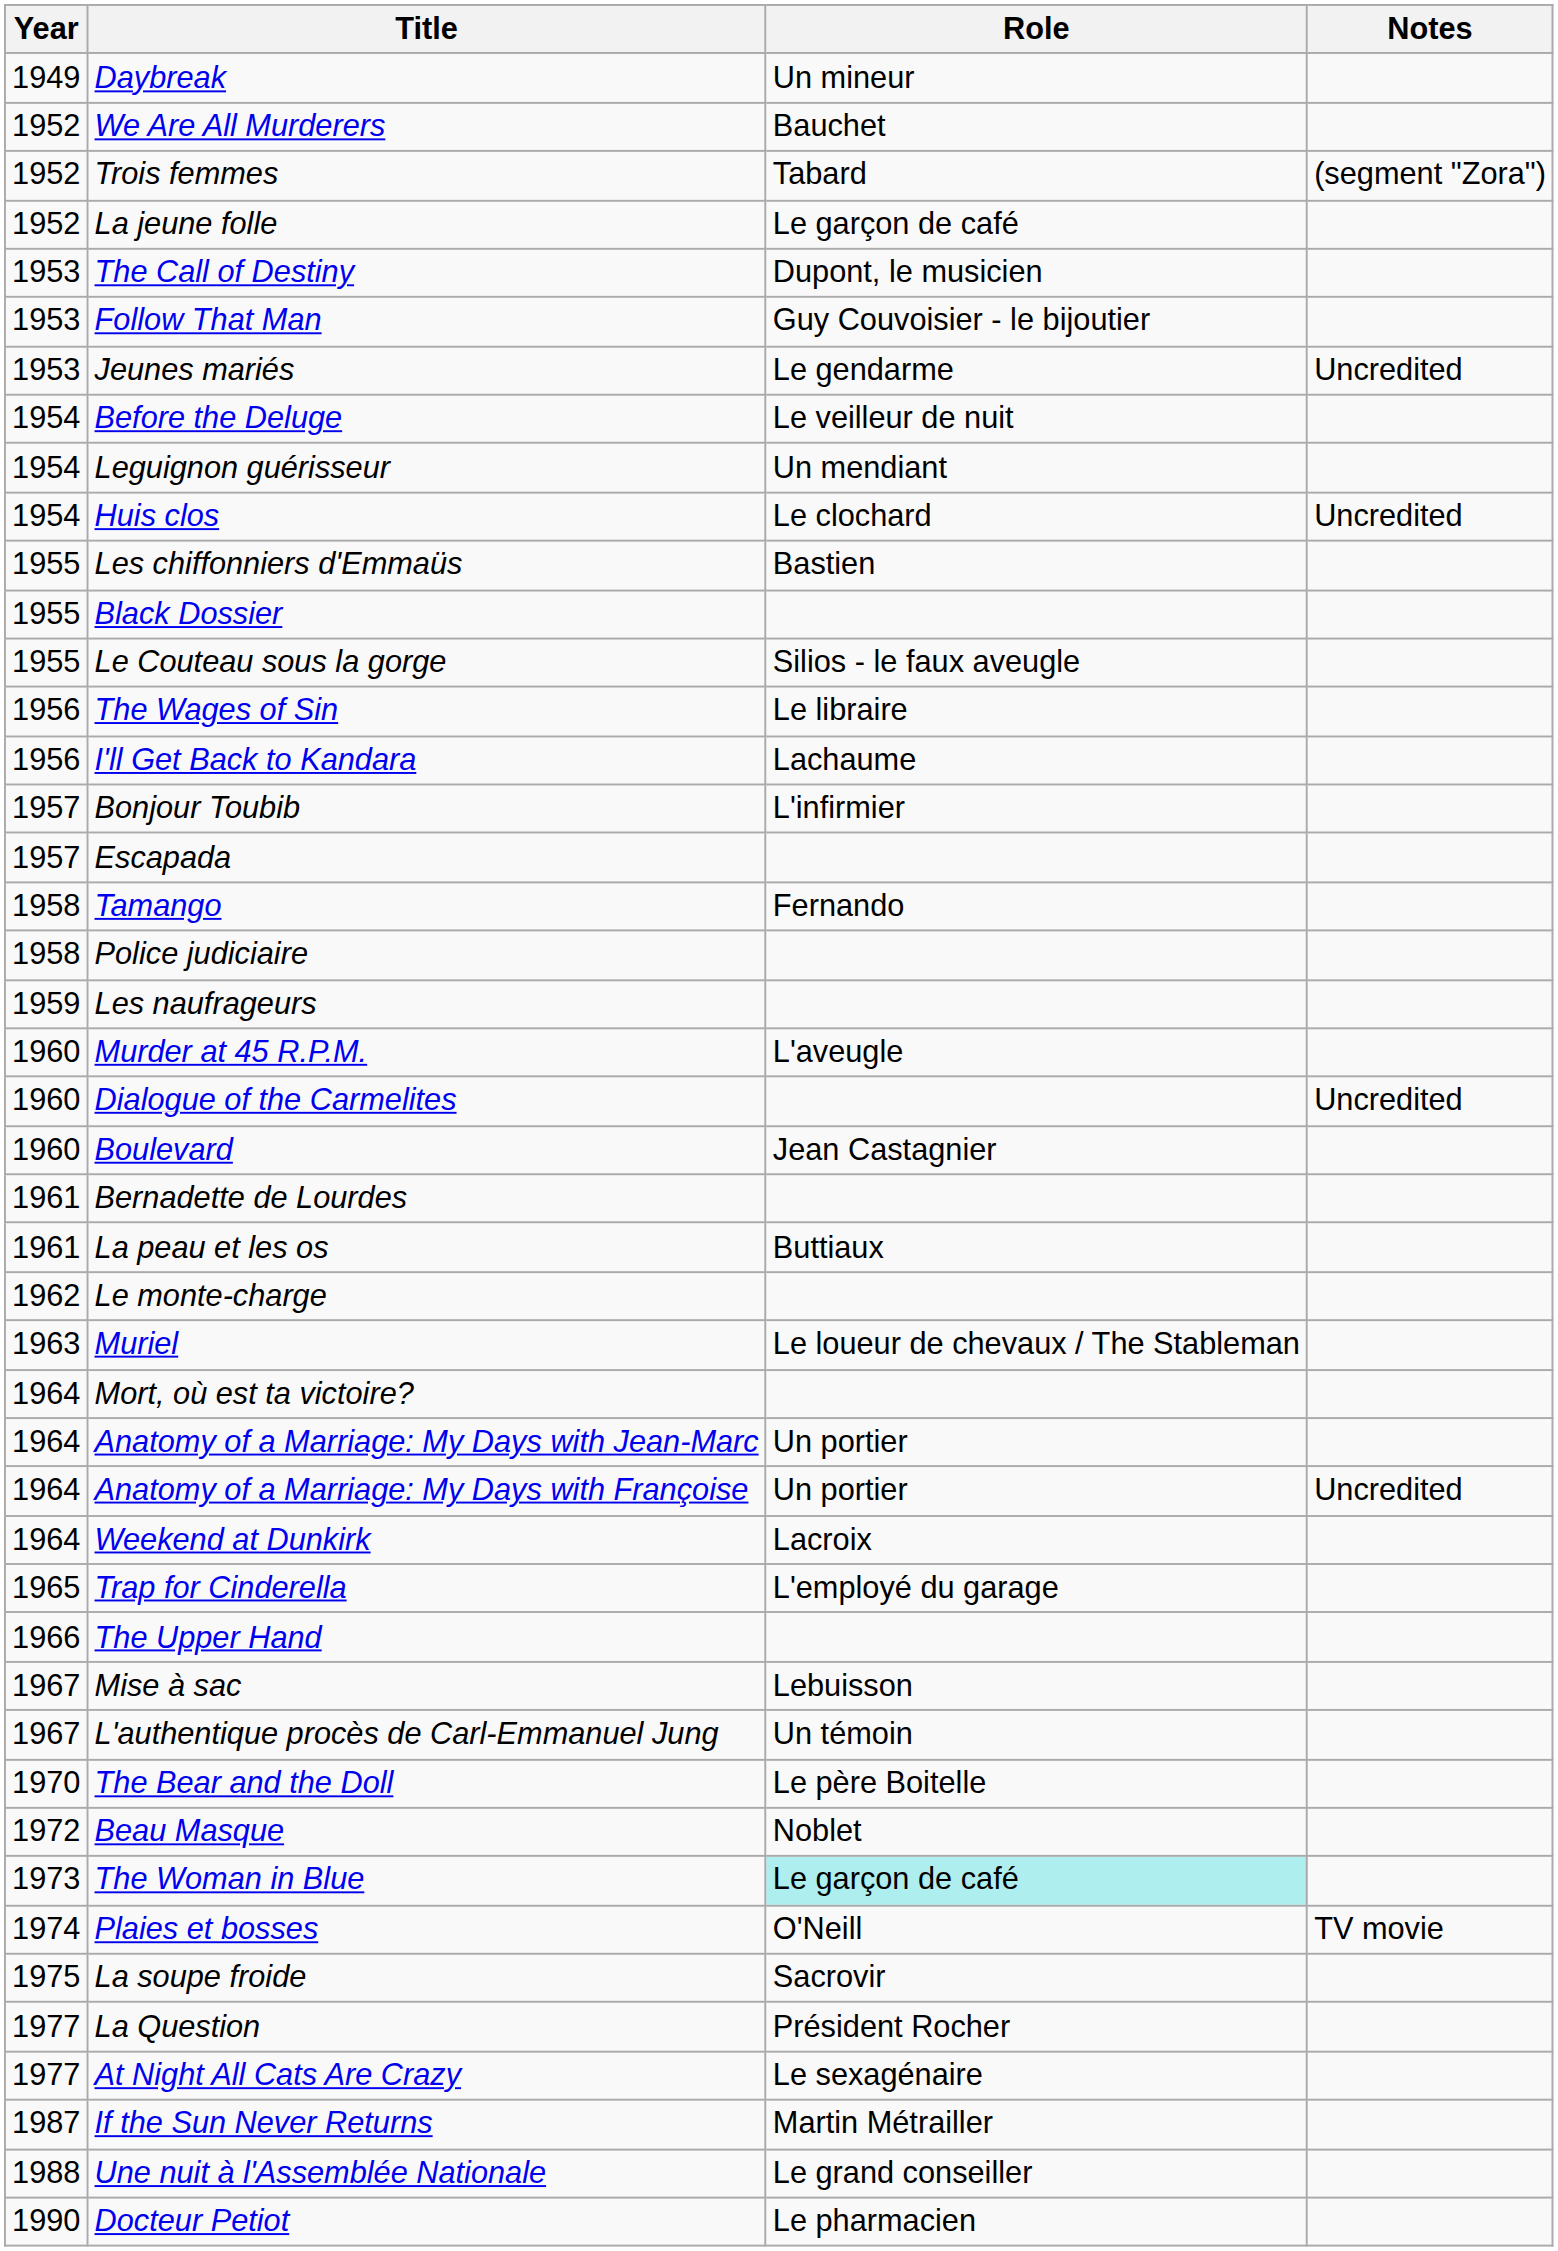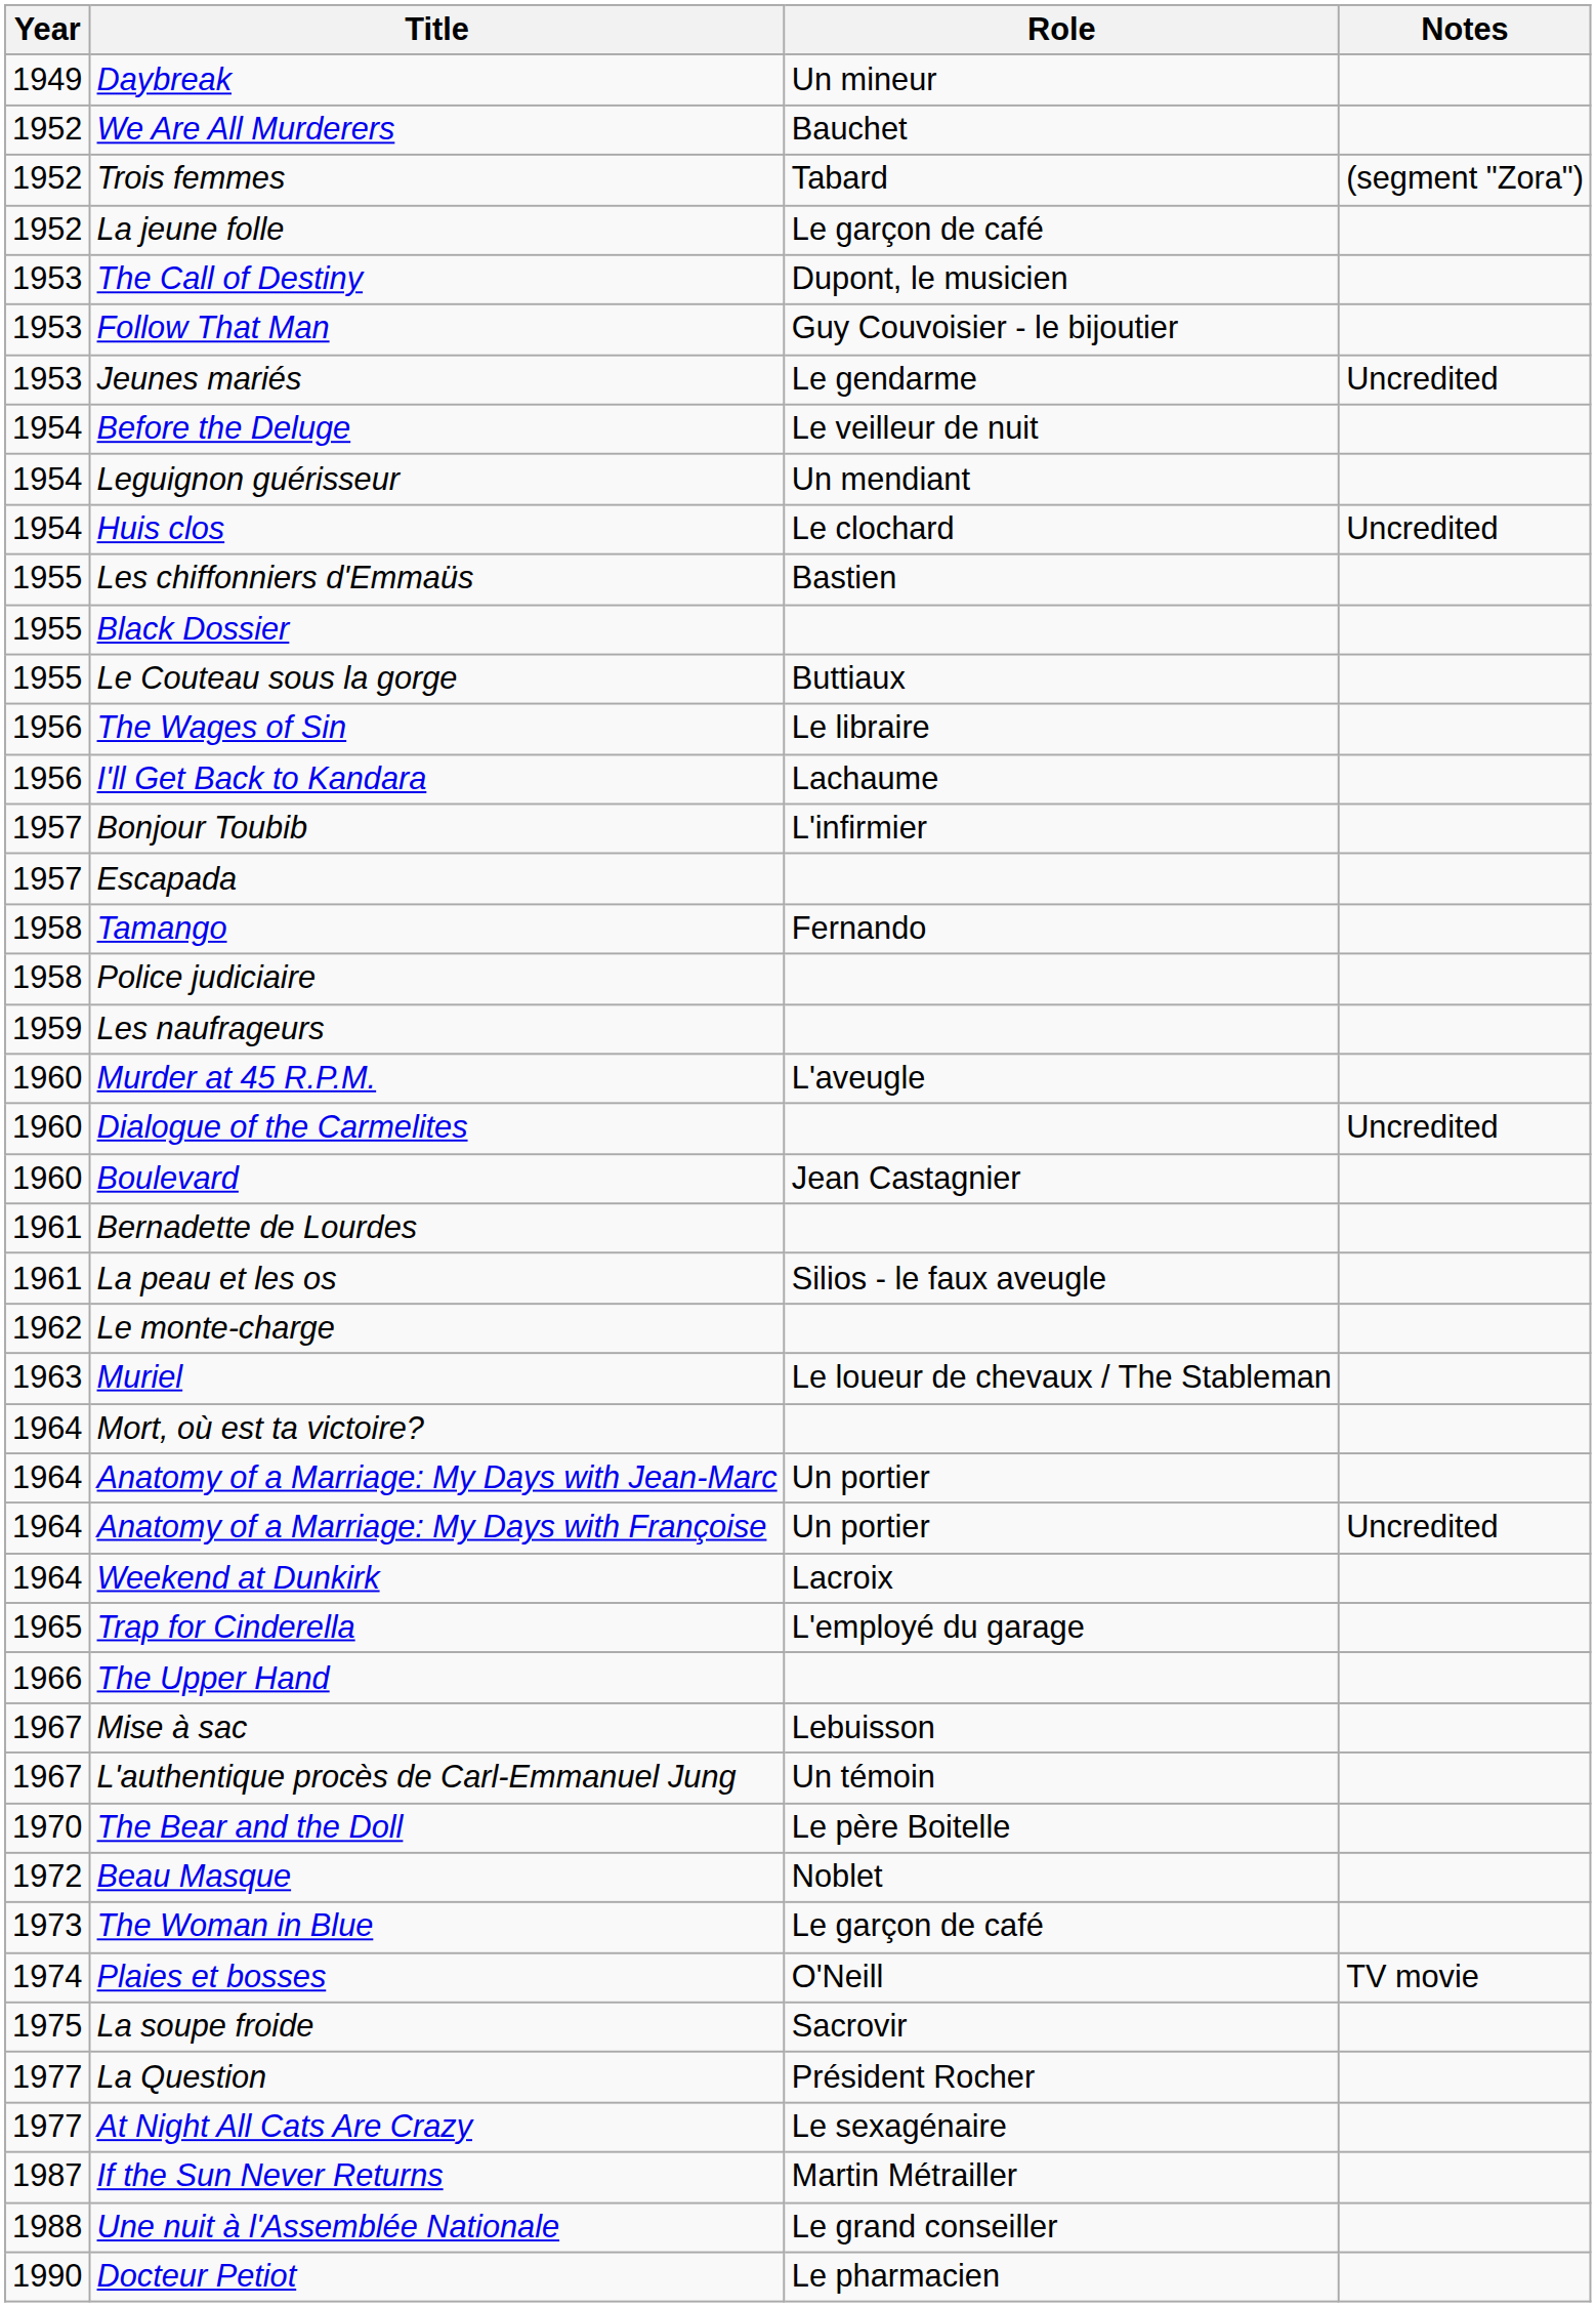Le Couteau sous la gorge | Role: Silios - le faux aveugle -> Buttiaux
La peau et les os | Role: Buttiaux -> Silios - le faux aveugle
The Woman in Blue | Role: paleturquoise background -> no background
